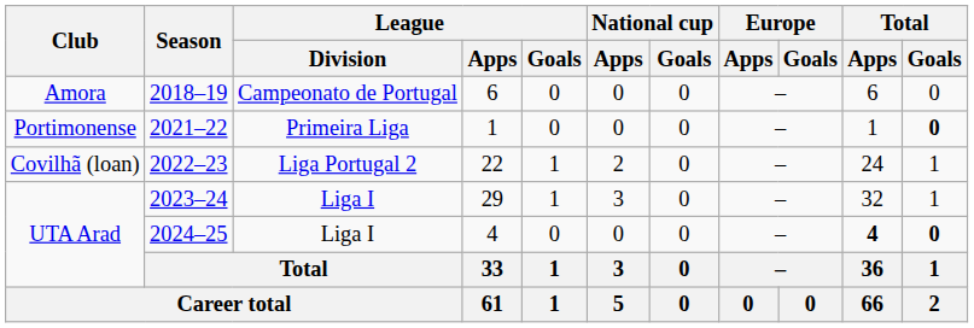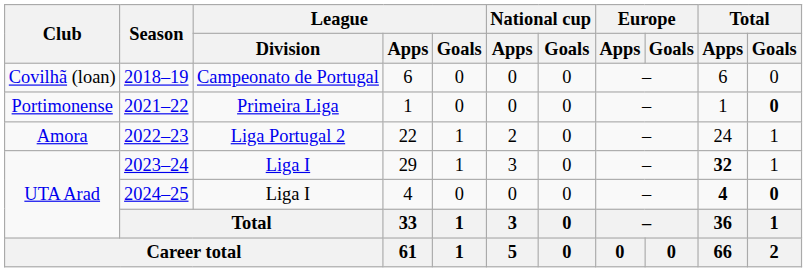2018–19 | Club: Amora -> Covilhã (loan)
2022–23 | Club: Covilhã (loan) -> Amora
2023–24 | Total / Apps: normal -> bold
